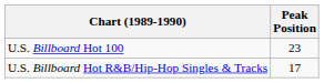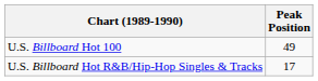U.S. Billboard Hot 100 | Peak Position: 23 -> 49
